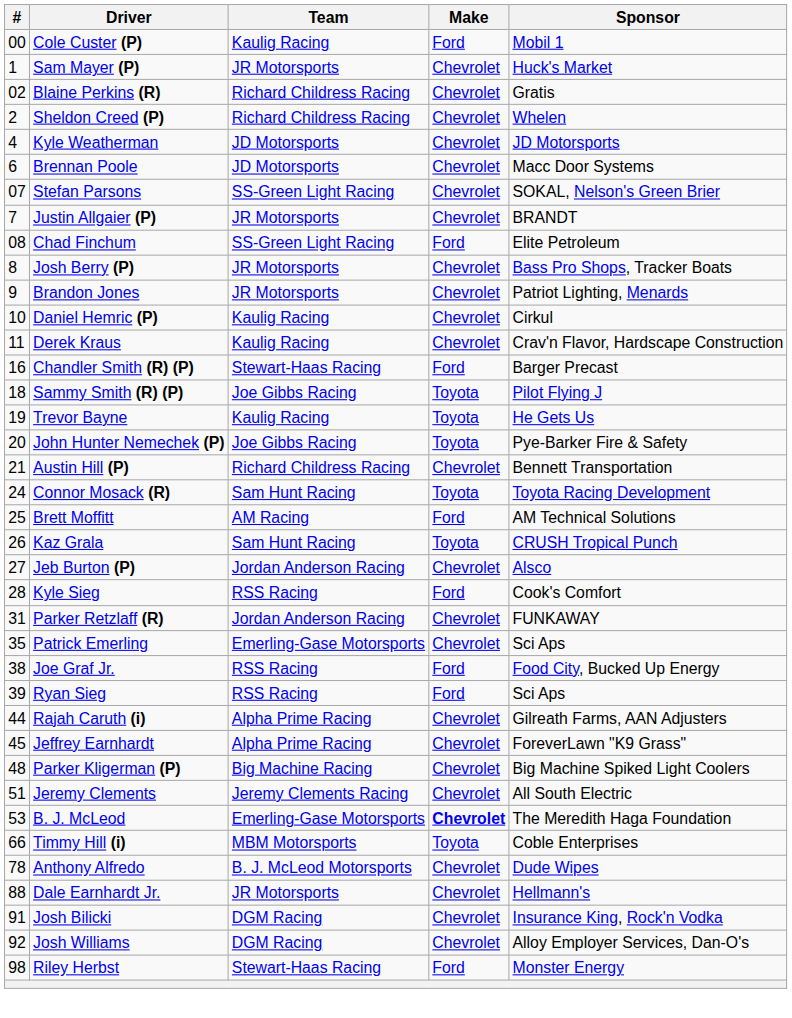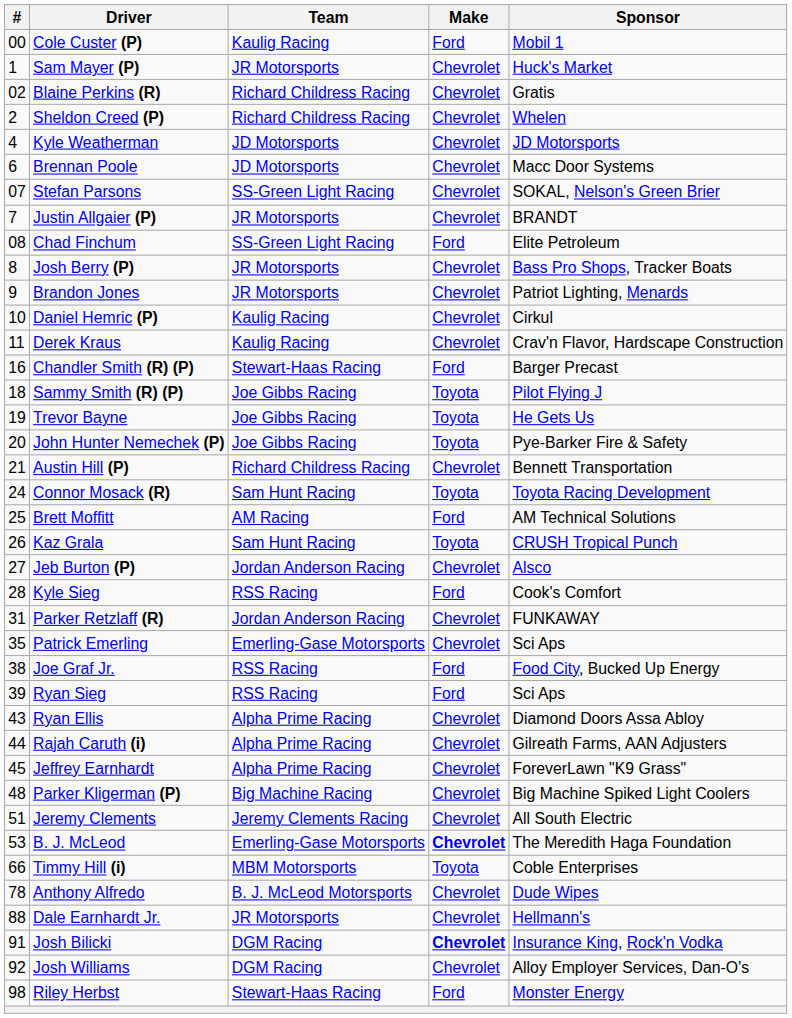Trevor Bayne | Team: Kaulig Racing -> Joe Gibbs Racing
+ row: 43 | Ryan Ellis | Alpha Prime Racing | Chevrolet | Diamond Doors Assa Abloy
Josh Bilicki | Make: normal -> bold
